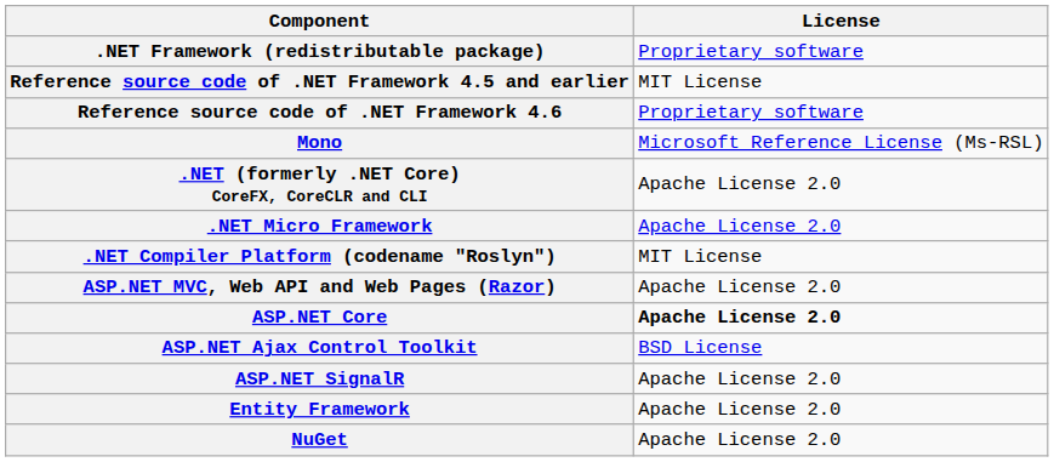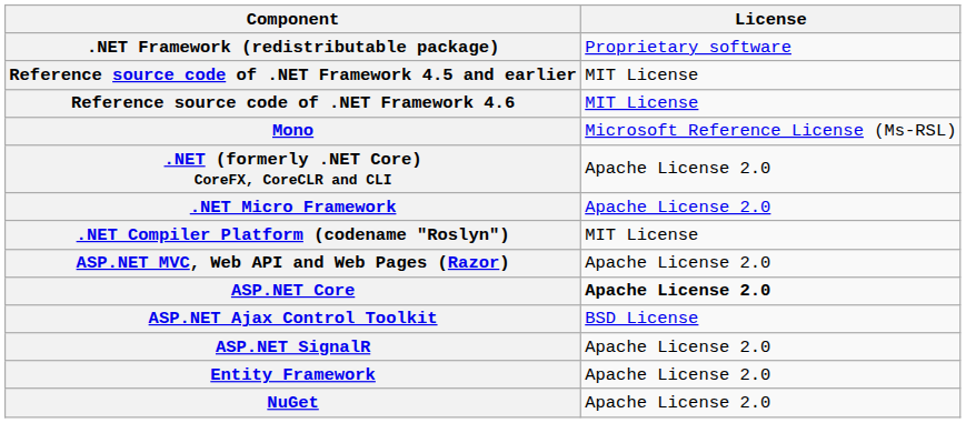Reference source code of .NET Framework 4.6 | License: Proprietary software -> MIT License
